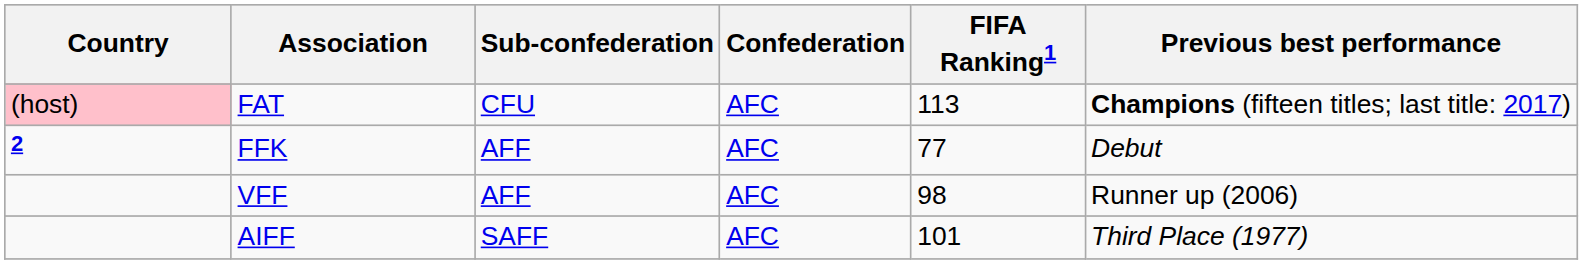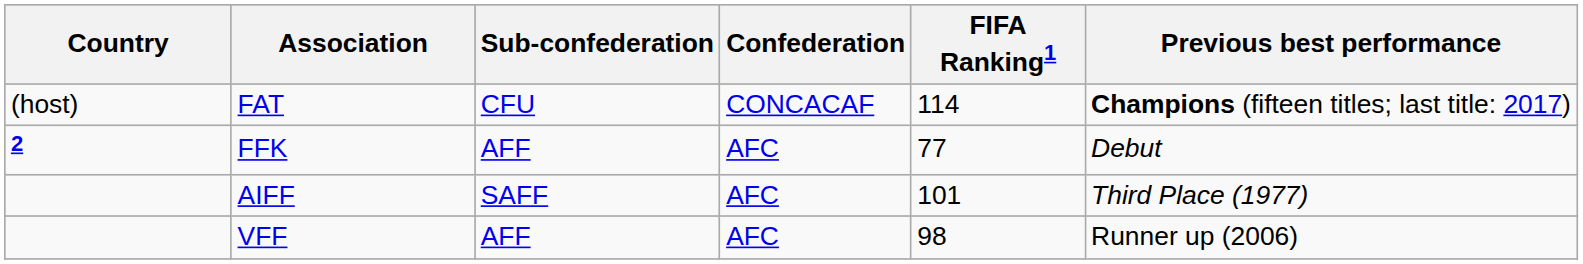FAT | Country: pink background -> no background
FAT | Confederation: AFC -> CONCACAF
FAT | FIFA Ranking1: 113 -> 114
rows swapped: AIFF <-> VFF
